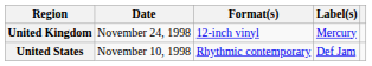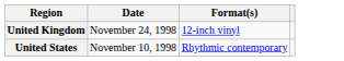- column: Label(s) | Mercury | Def Jam
